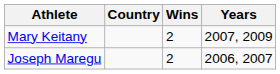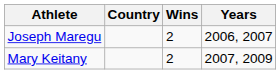rows swapped: Joseph Maregu <-> Mary Keitany
